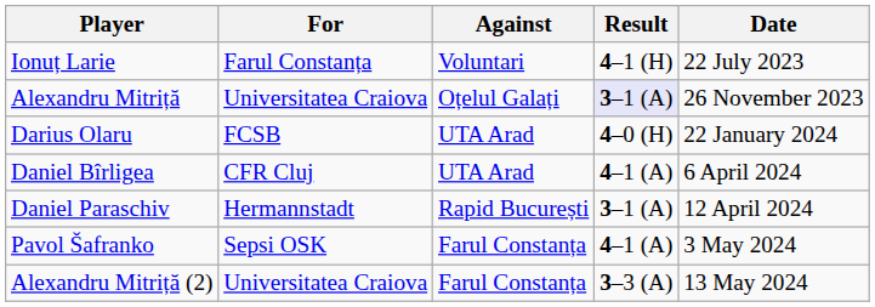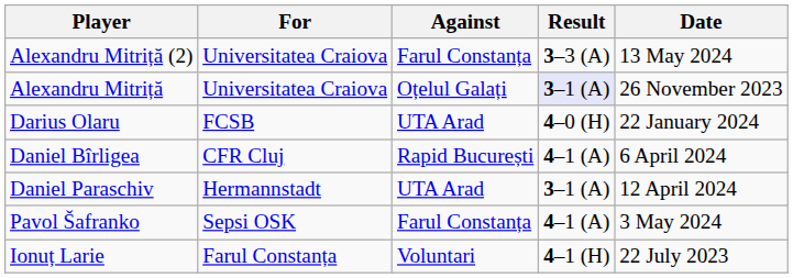rows swapped: Ionuț Larie <-> Alexandru Mitriță (2)
Daniel Bîrligea | Against: UTA Arad -> Rapid București
Daniel Paraschiv | Against: Rapid București -> UTA Arad
